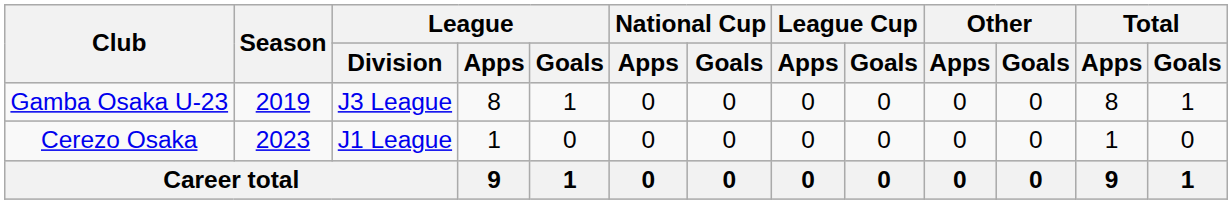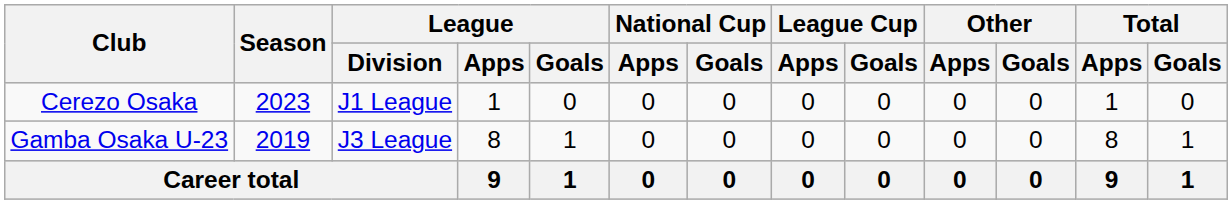rows swapped: Gamba Osaka U-23 <-> Cerezo Osaka
